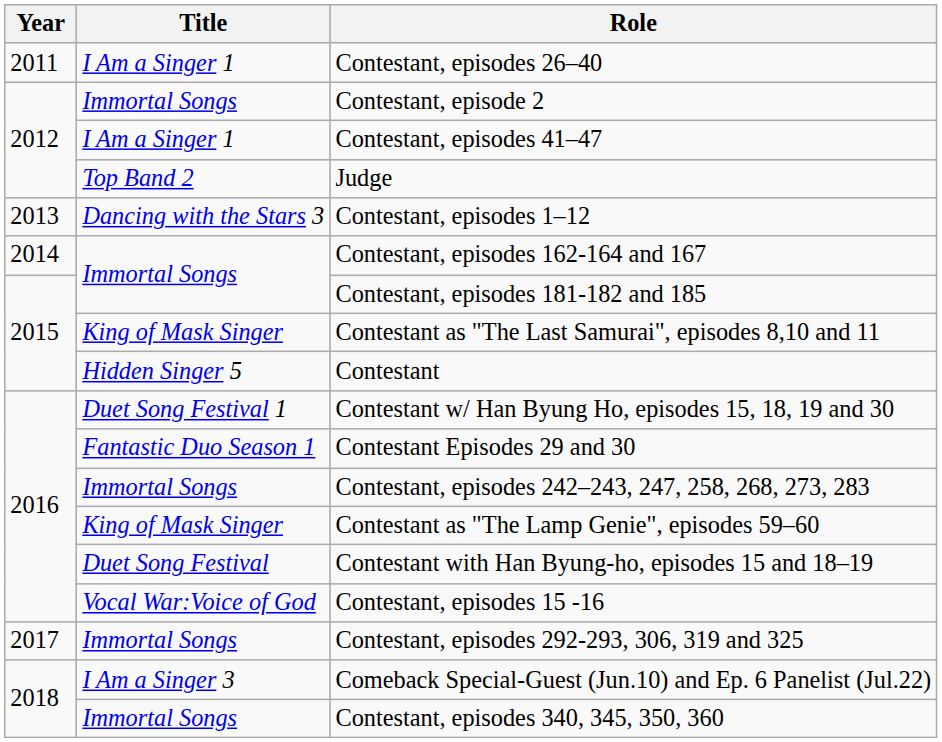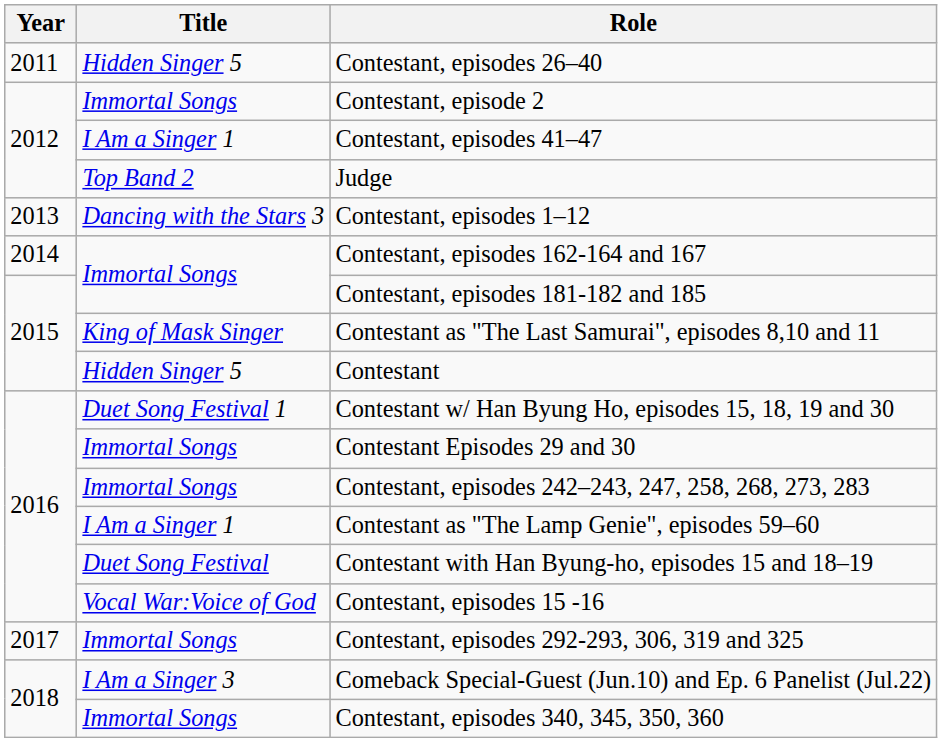Contestant, episodes 26–40 | Title: I Am a Singer 1 -> Hidden Singer 5
Contestant Episodes 29 and 30 | Title: Fantastic Duo Season 1 -> Immortal Songs
Contestant as "The Lamp Genie", episodes 59–60 | Title: King of Mask Singer -> I Am a Singer 1
